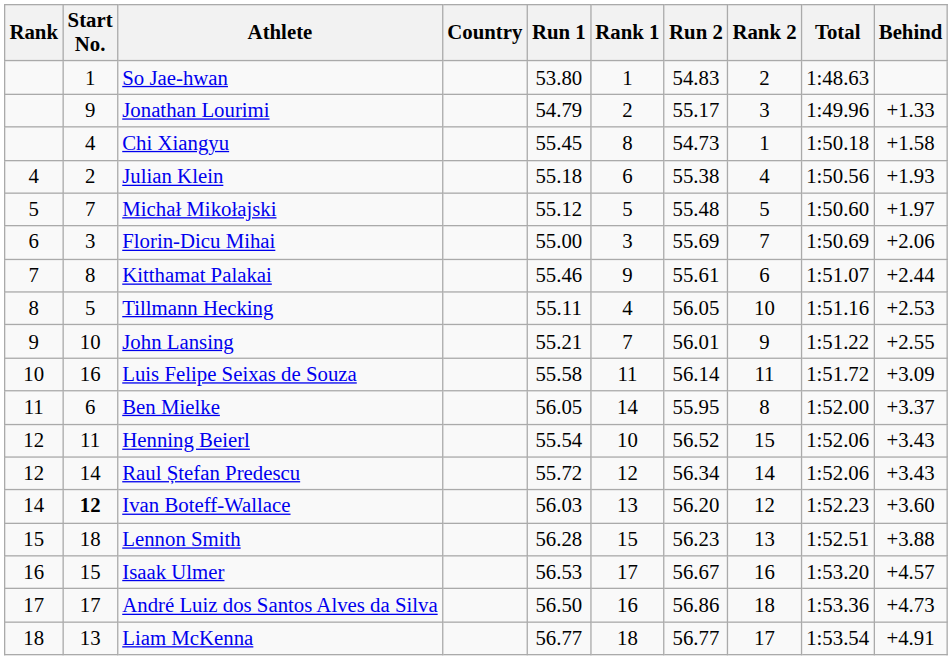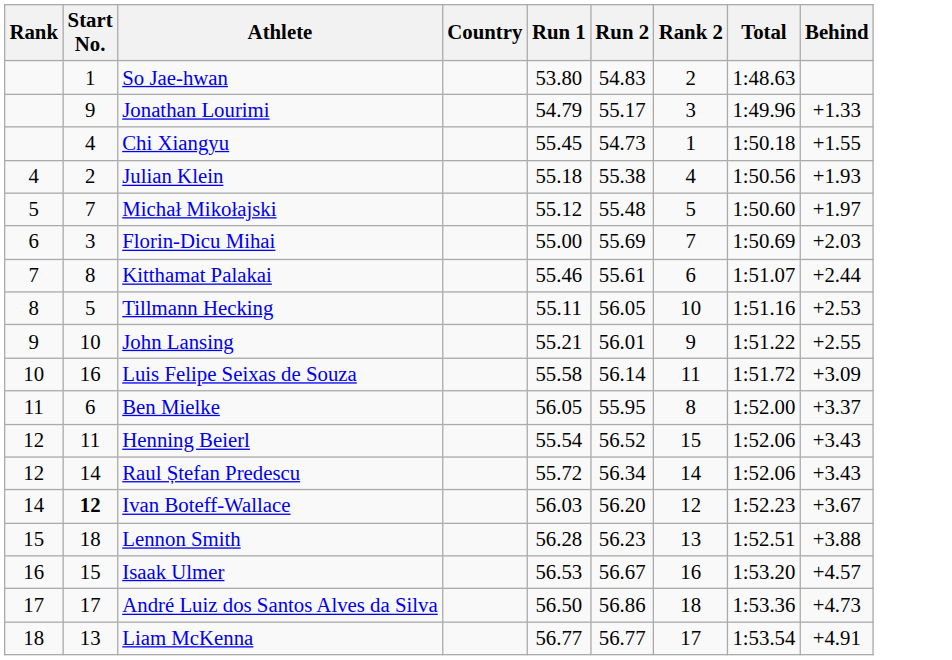- column: Rank 1 | 1 | 2 | 8 | 6 | 5 | 3 | 9 | 4 | 7 | 11 | 14 | 10 | 12 | 13 | 15 | 17 | 16 | 18
Chi Xiangyu | Behind: +1.58 -> +1.55
Florin-Dicu Mihai | Behind: +2.06 -> +2.03
Ivan Boteff-Wallace | Behind: +3.60 -> +3.67
